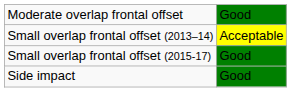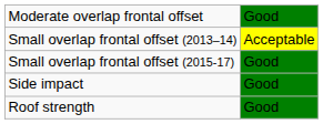+ row: Roof strength | Good
